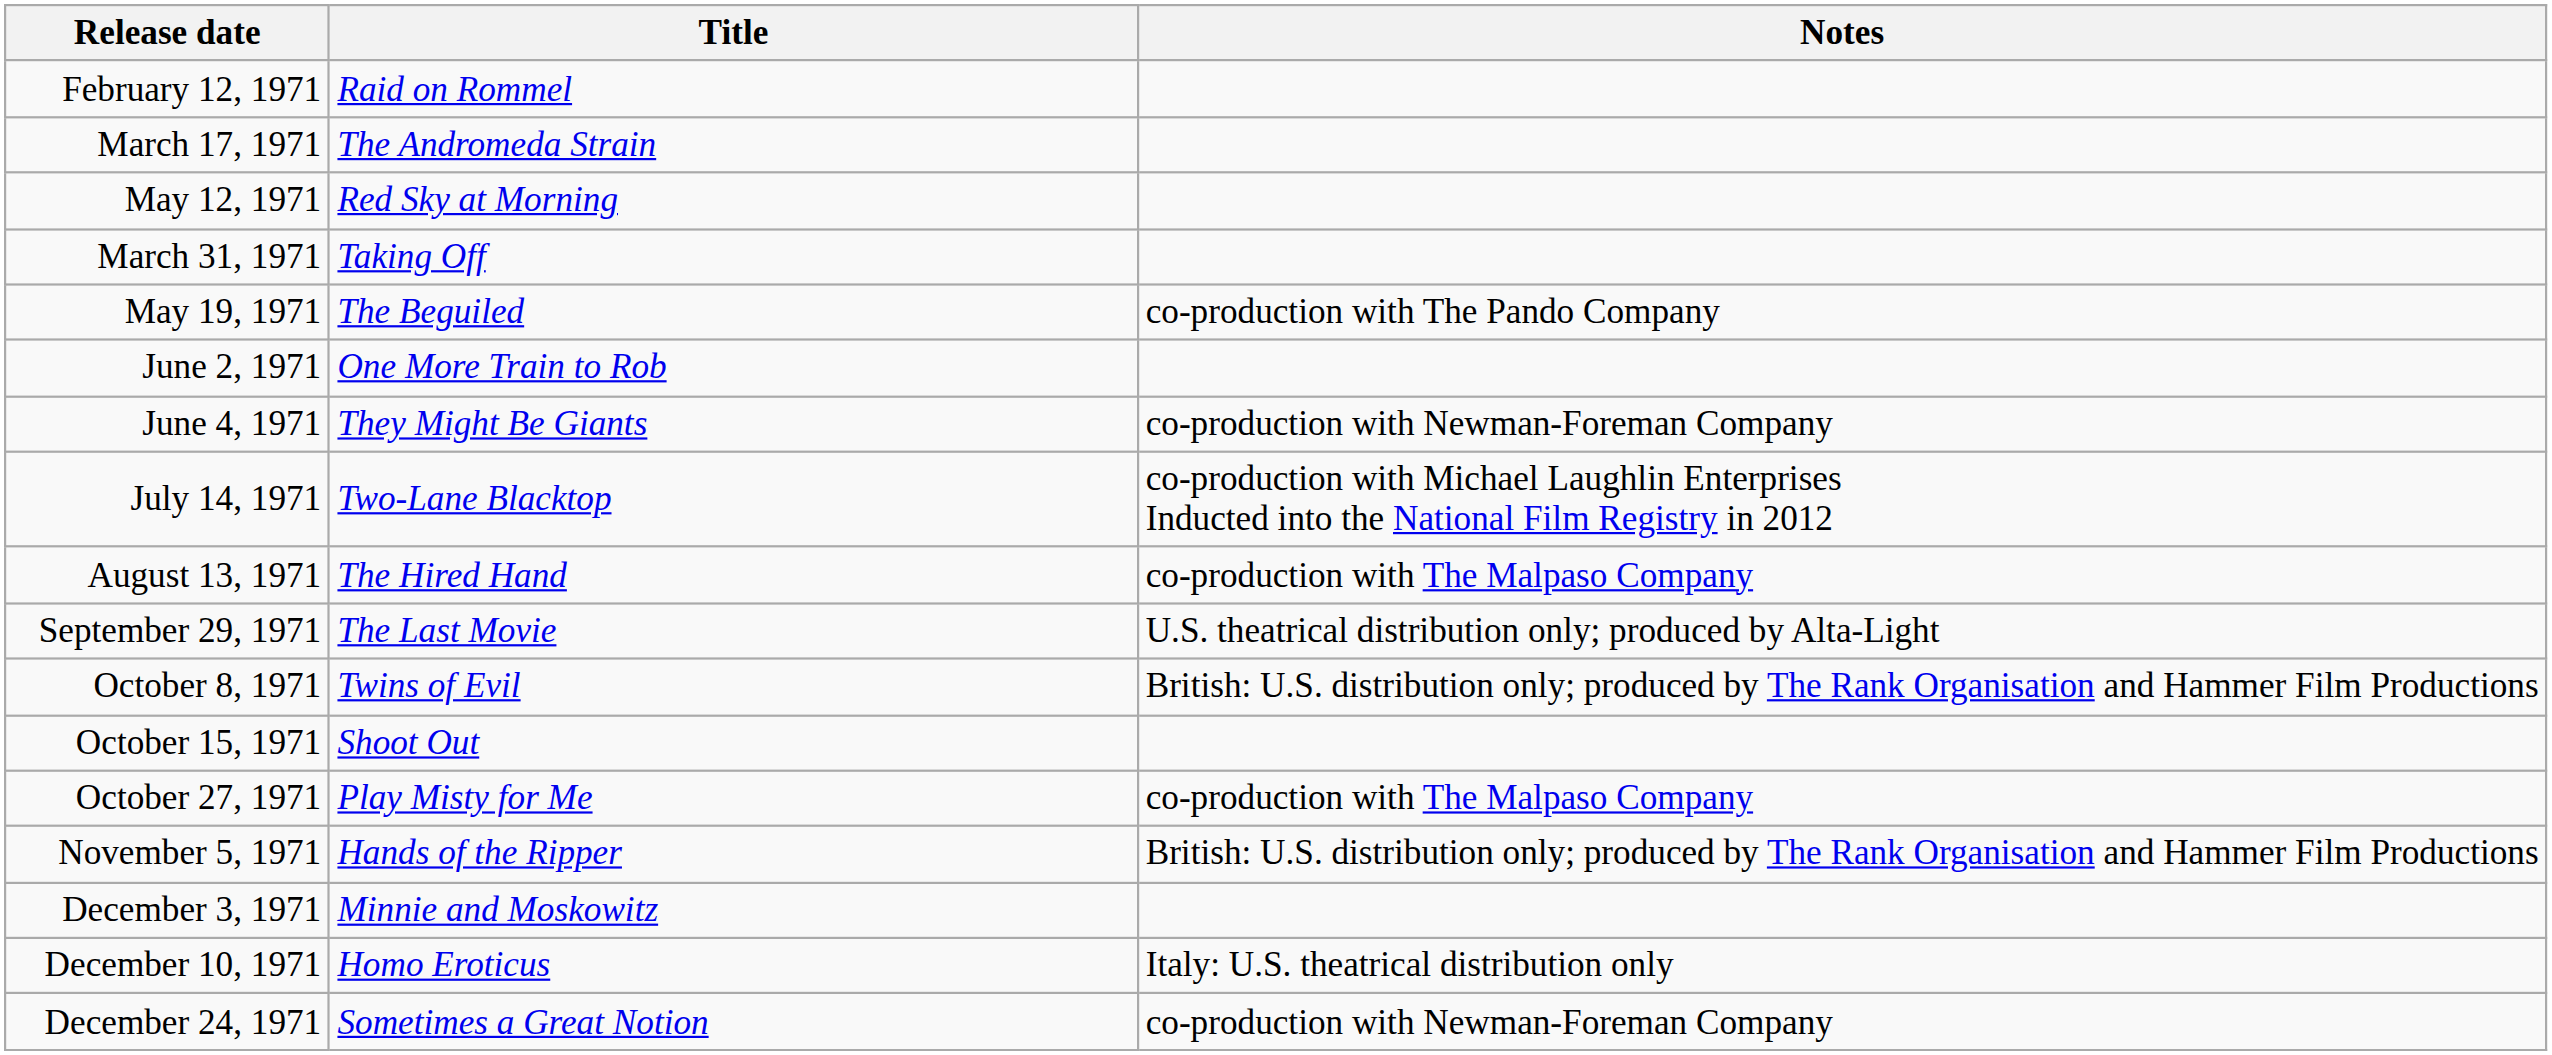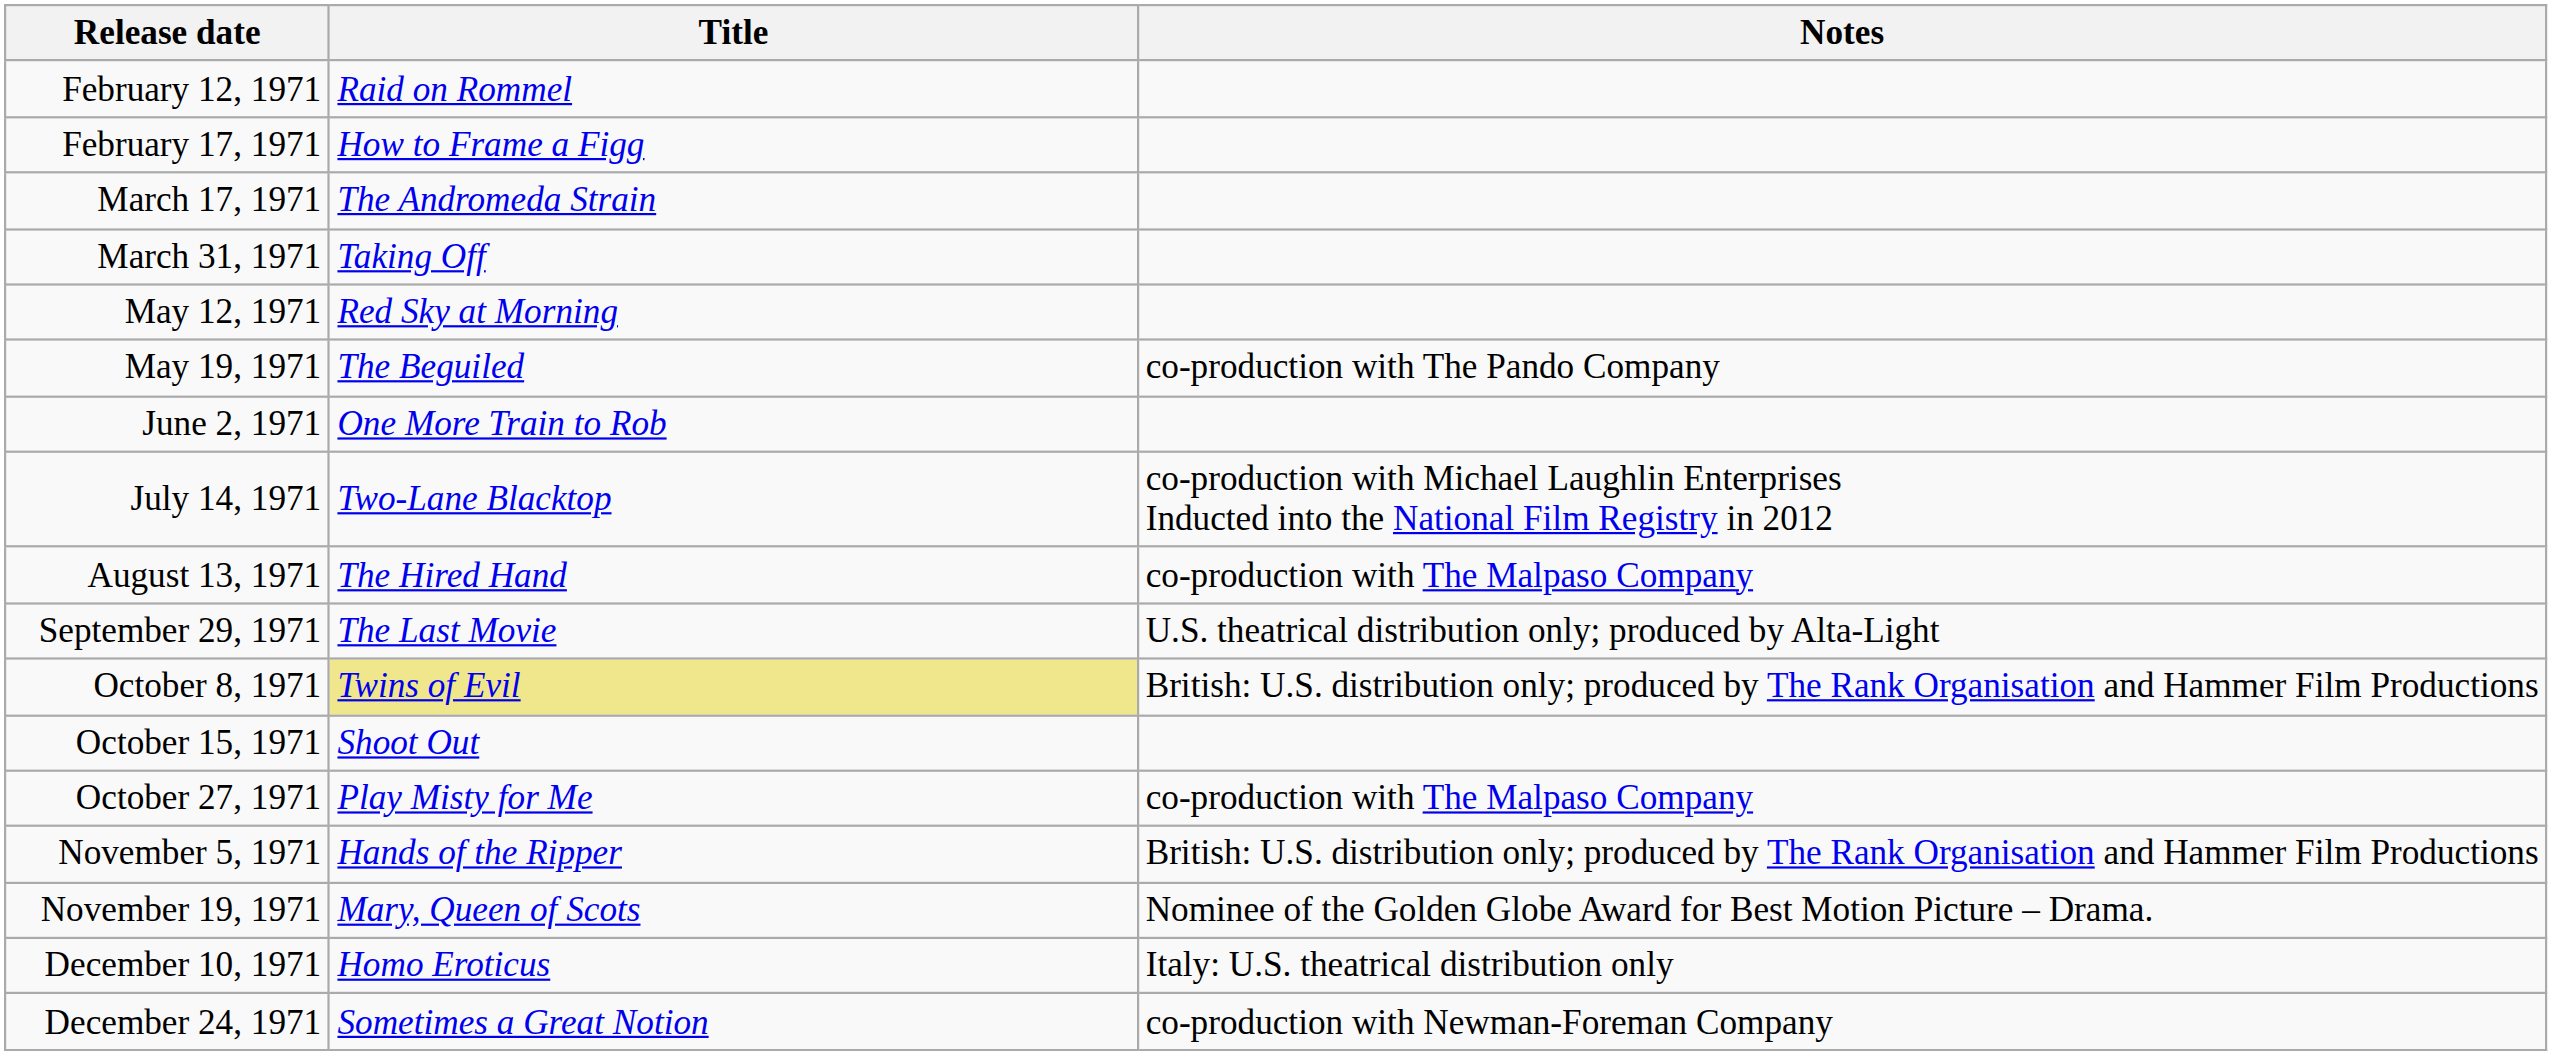+ row: February 17, 1971 | How to Frame a Figg
rows swapped: March 31, 1971 <-> May 12, 1971
- row: June 4, 1971 | They Might Be Giants | co-production with Newman-Foreman Company
October 8, 1971 | Title: no background -> khaki background
+ row: November 19, 1971 | Mary, Queen of Scots | Nominee of the Golden Globe Award for Best Motion Picture – Drama.
- row: December 3, 1971 | Minnie and Moskowitz
